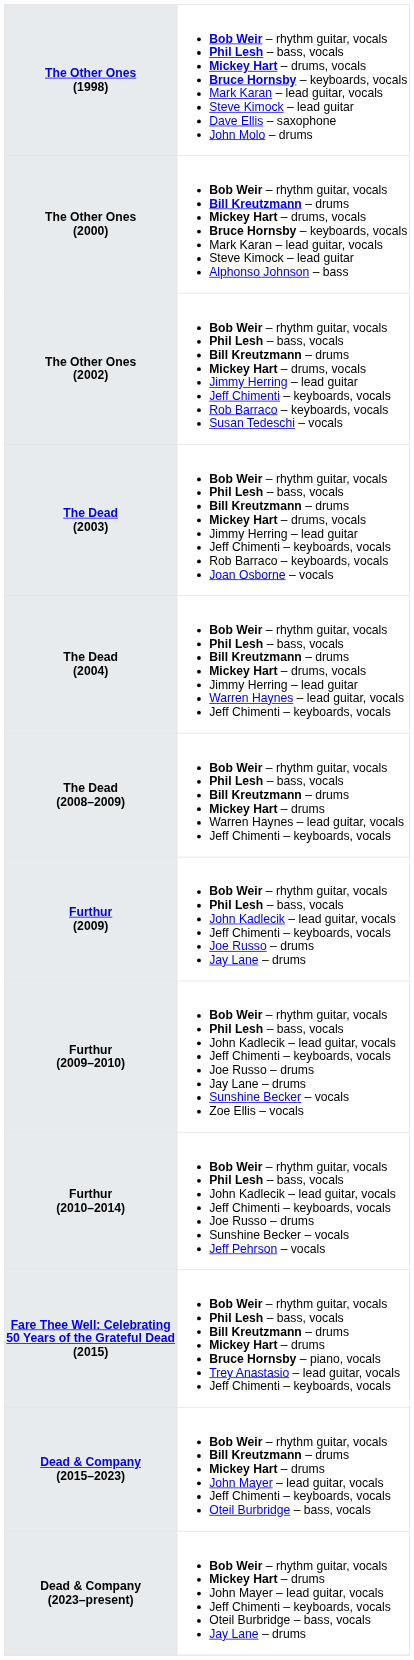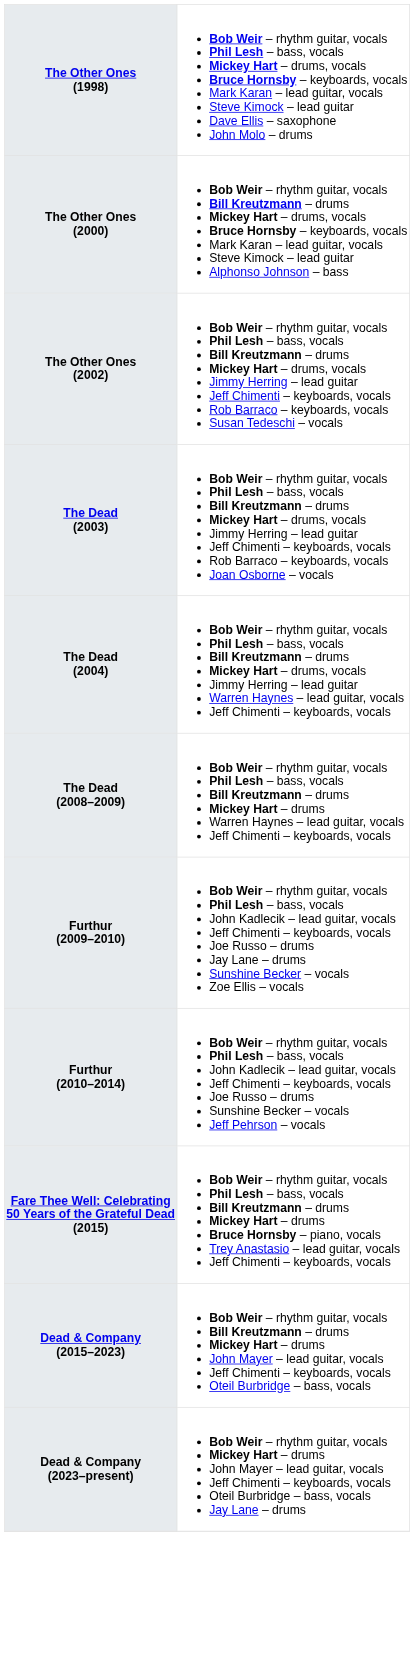- row: Furthur (2009) | Bob Weir – rhythm guitar, vocals Phil Lesh – bass, vocals John Kadlecik – lead guitar, vocals Jeff Chimenti – keyboards, vocals Joe Russo – drums Jay Lane – drums
